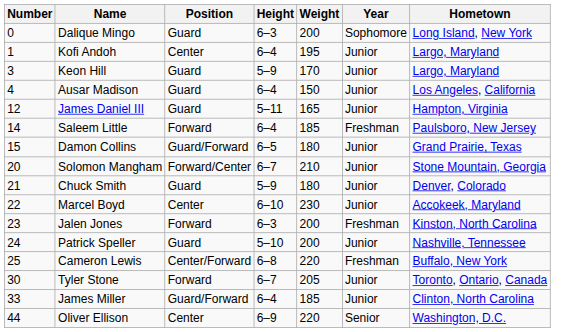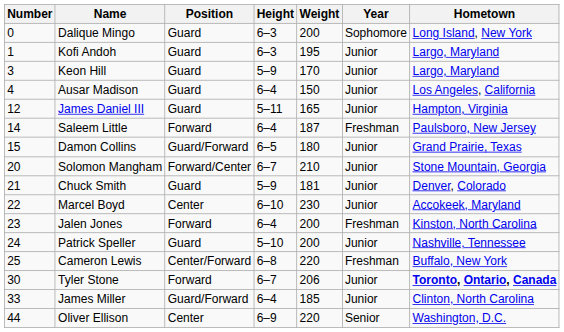Kofi Andoh | Position: Center -> Guard
Kofi Andoh | Height: 6–4 -> 6–3
Saleem Little | Weight: 185 -> 187
Chuck Smith | Weight: 180 -> 181
Jalen Jones | Height: 6–3 -> 6–4
Tyler Stone | Weight: 205 -> 206
Tyler Stone | Hometown: normal -> bold
